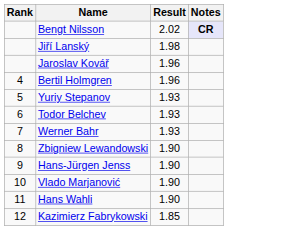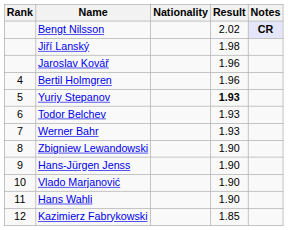+ column: Nationality
Yuriy Stepanov | Result: normal -> bold
